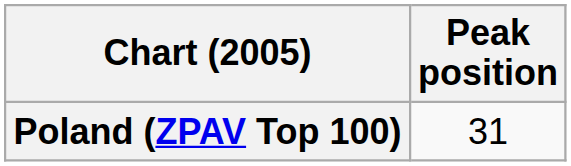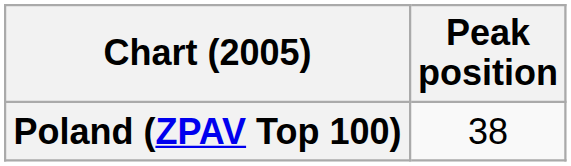Poland (ZPAV Top 100) | Peak position: 31 -> 38
